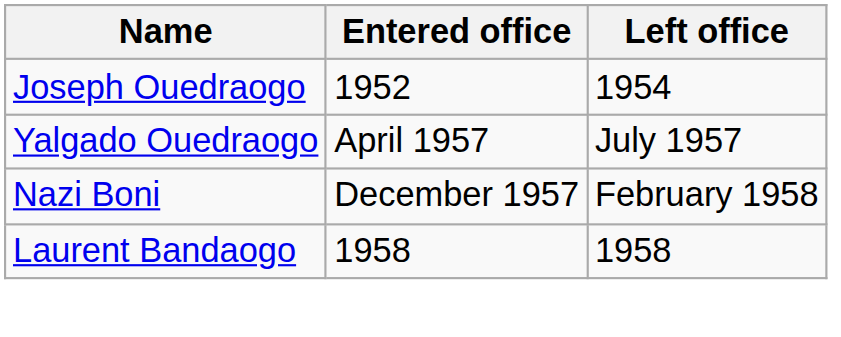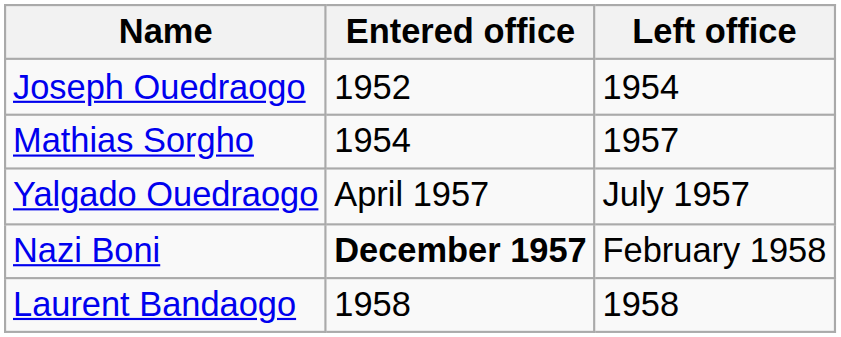+ row: Mathias Sorgho | 1954 | 1957
Nazi Boni | Entered office: normal -> bold
